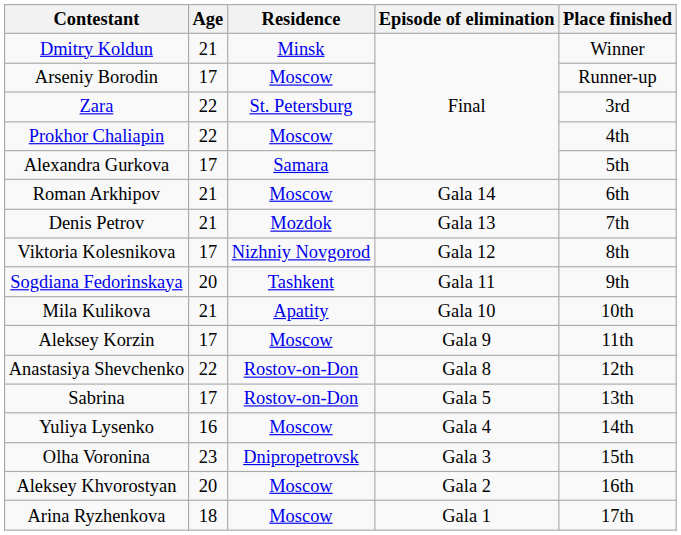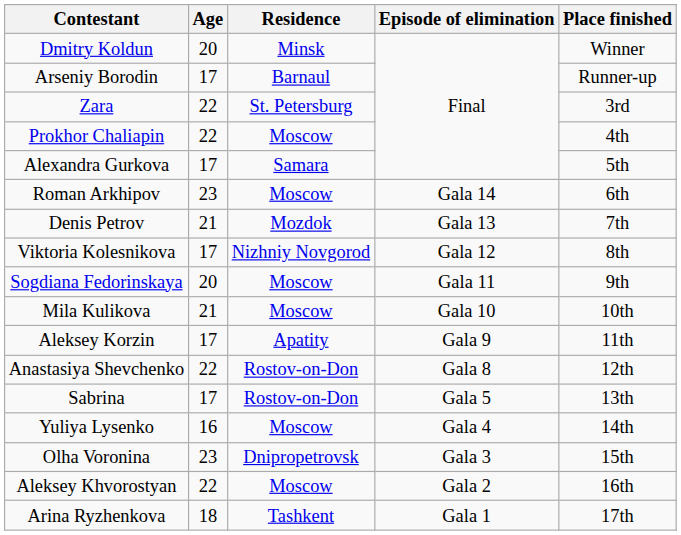Dmitry Koldun | Age: 21 -> 20
Arseniy Borodin | Residence: Moscow -> Barnaul
Roman Arkhipov | Age: 21 -> 23
Sogdiana Fedorinskaya | Residence: Tashkent -> Moscow
Mila Kulikova | Residence: Apatity -> Moscow
Aleksey Korzin | Residence: Moscow -> Apatity
Aleksey Khvorostyan | Age: 20 -> 22
Arina Ryzhenkova | Residence: Moscow -> Tashkent
